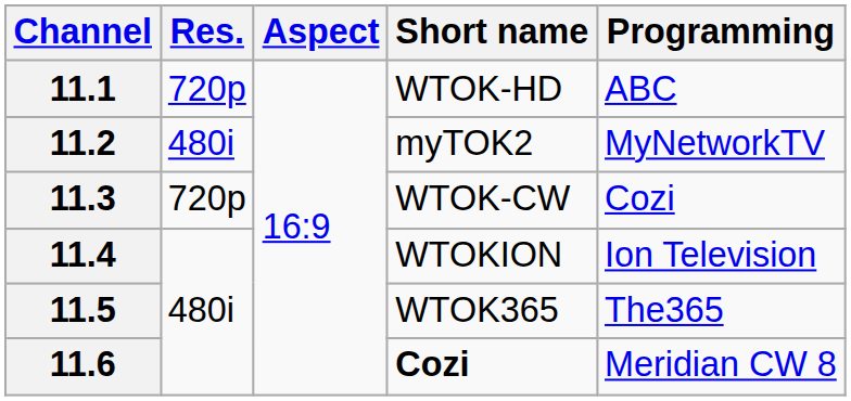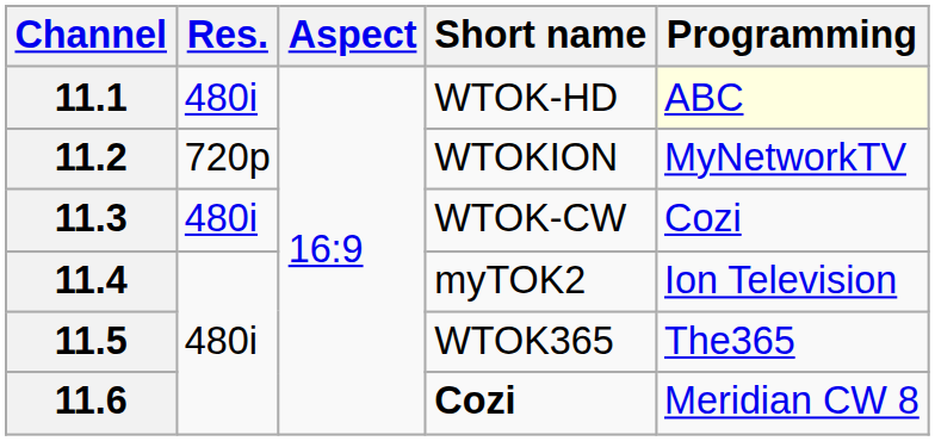11.1 | Res.: 720p -> 480i
11.1 | Programming: no background -> lightyellow background
11.2 | Res.: 480i -> 720p
11.2 | Short name: myTOK2 -> WTOKION
11.3 | Res.: 720p -> 480i
11.4 | Short name: WTOKION -> myTOK2
